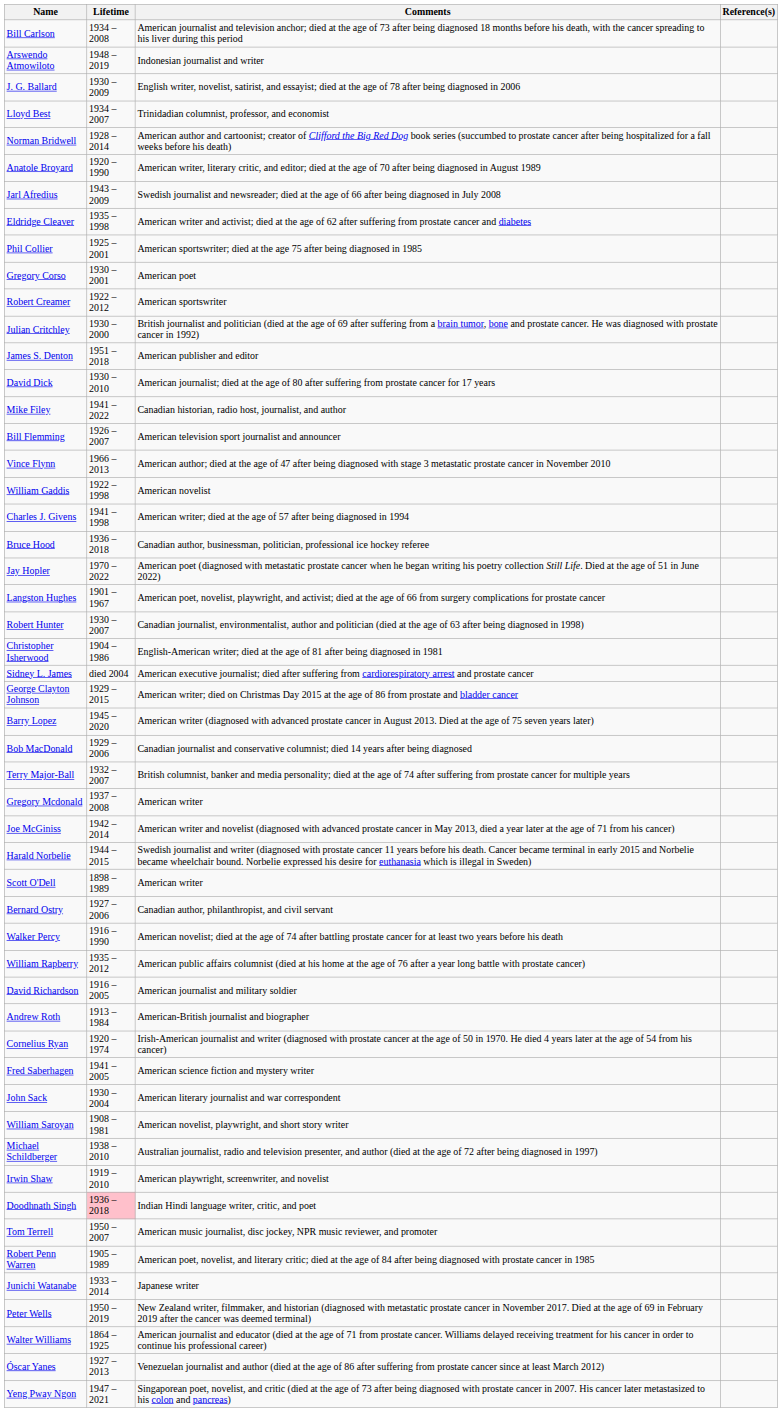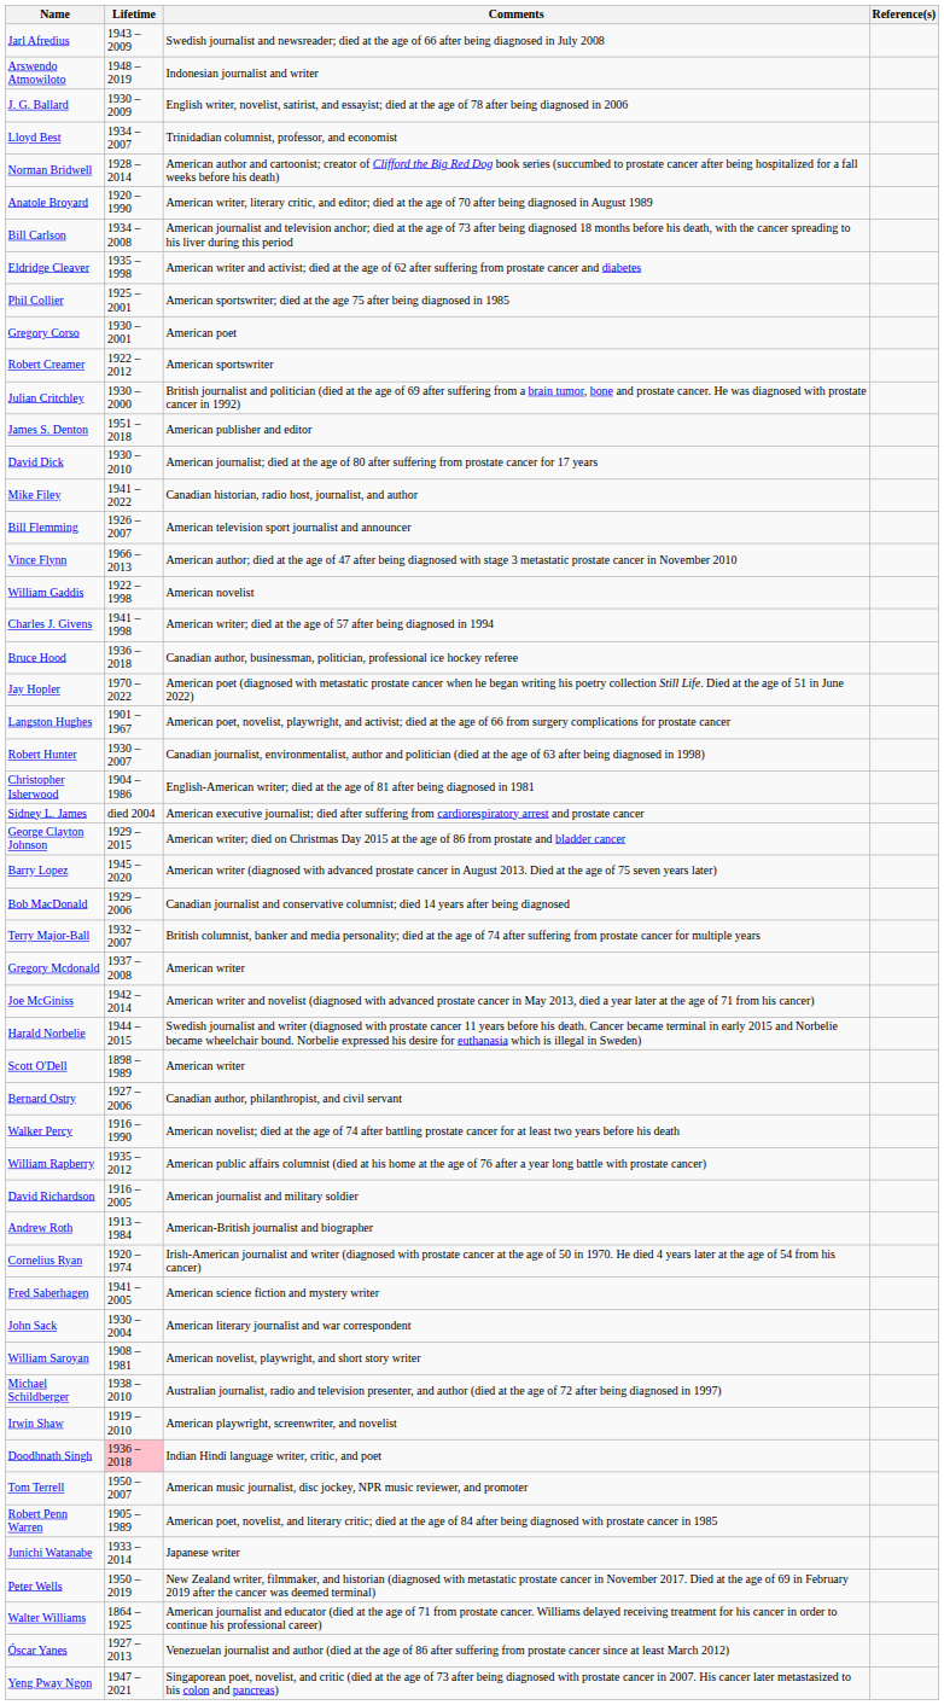rows swapped: Jarl Afredius <-> Bill Carlson
